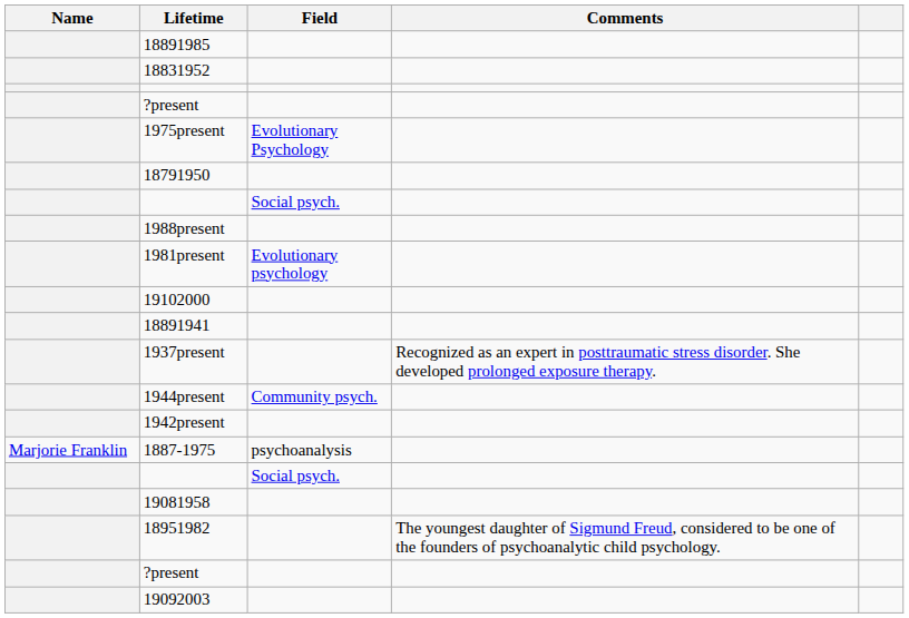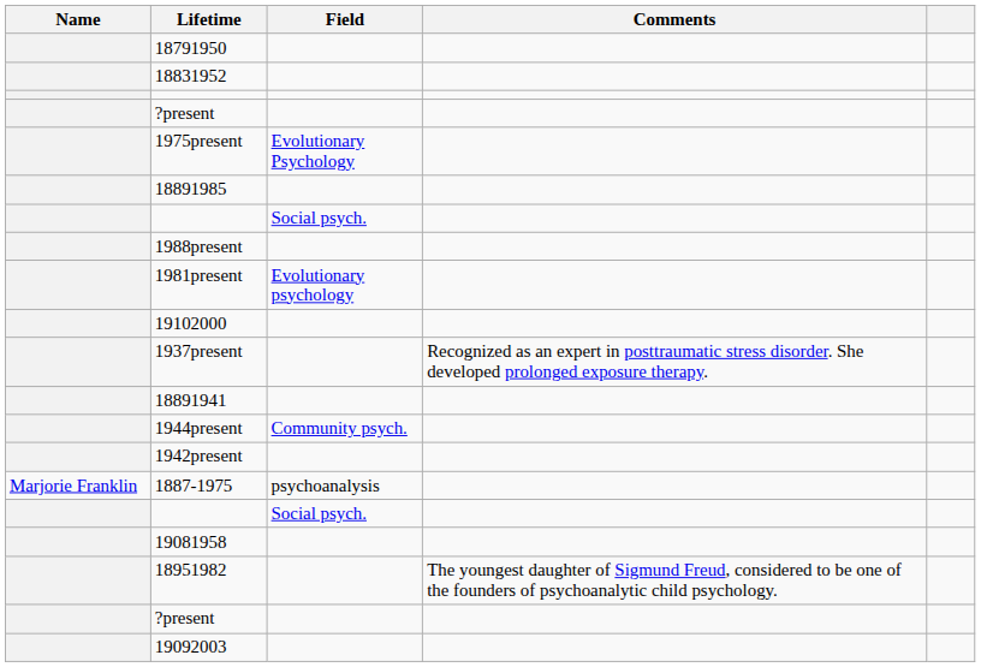rows swapped: 18791950 <-> 18891985
rows swapped: 1937present <-> 18891941
